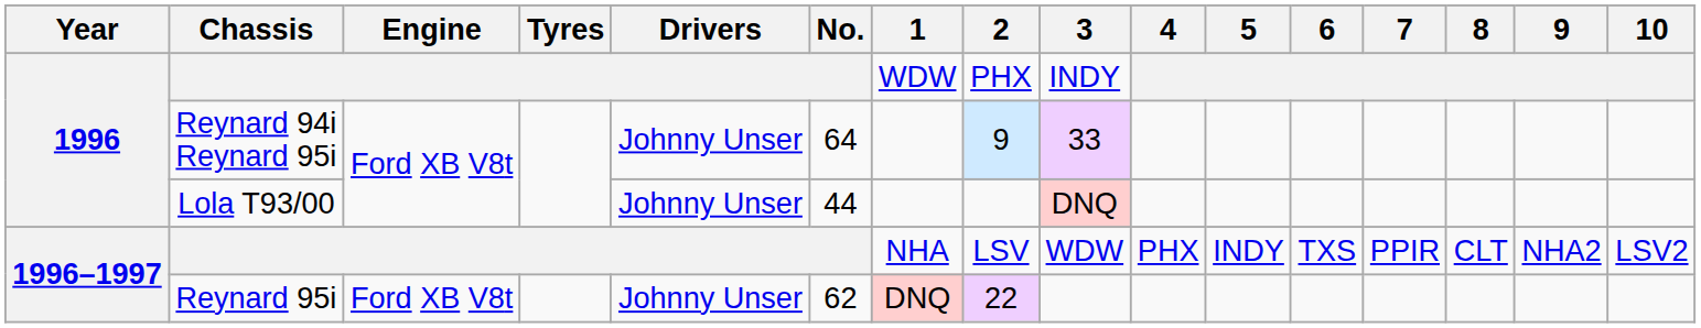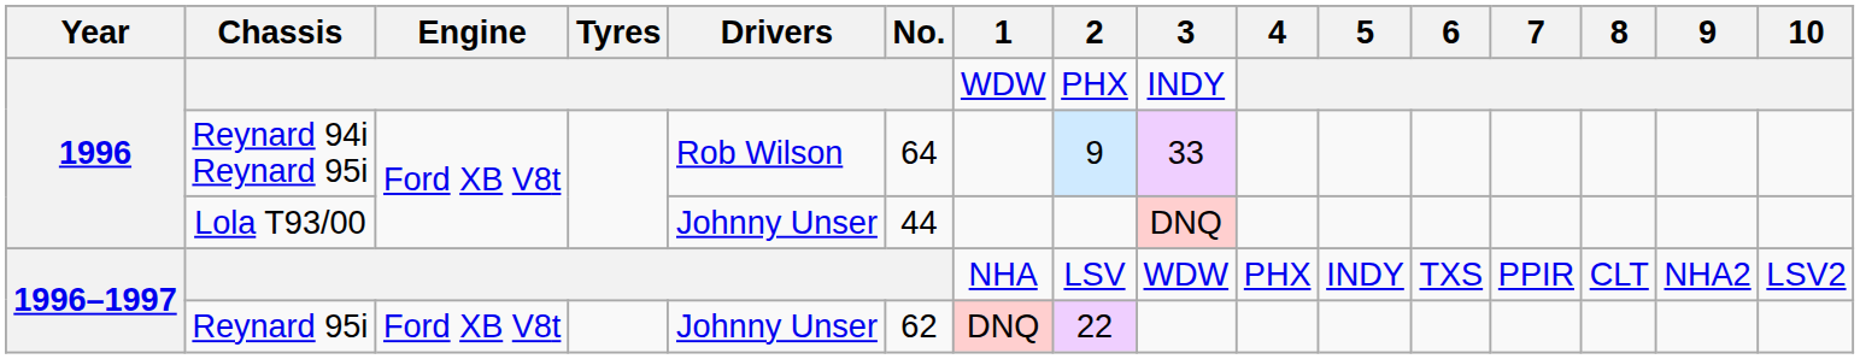Reynard 94i Reynard 95i | Drivers: Johnny Unser -> Rob Wilson
